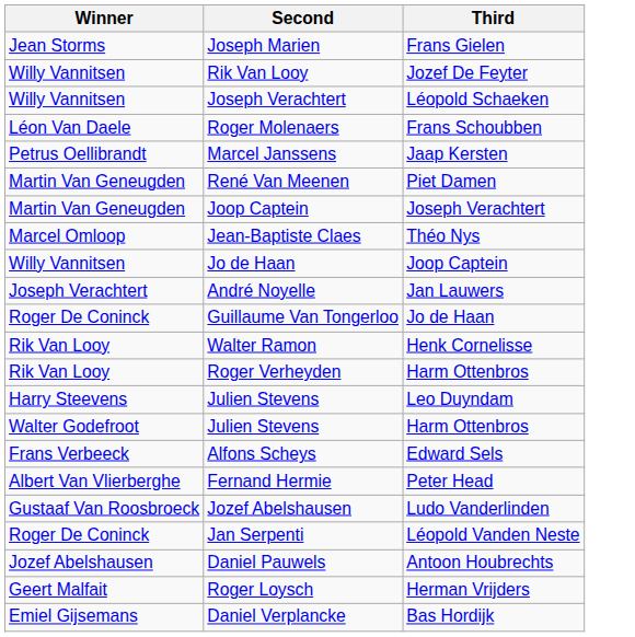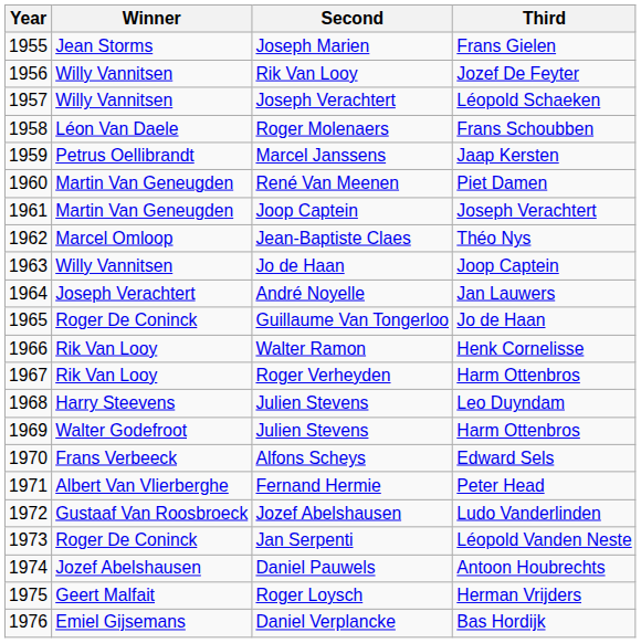+ column: Year | 1955 | 1956 | 1957 | 1958 | 1959 | 1960 | 1961 | 1962 | 1963 | 1964 | 1965 | 1966 | 1967 | 1968 | 1969 | 1970 | 1971 | 1972 | 1973 | 1974 | 1975 | 1976
